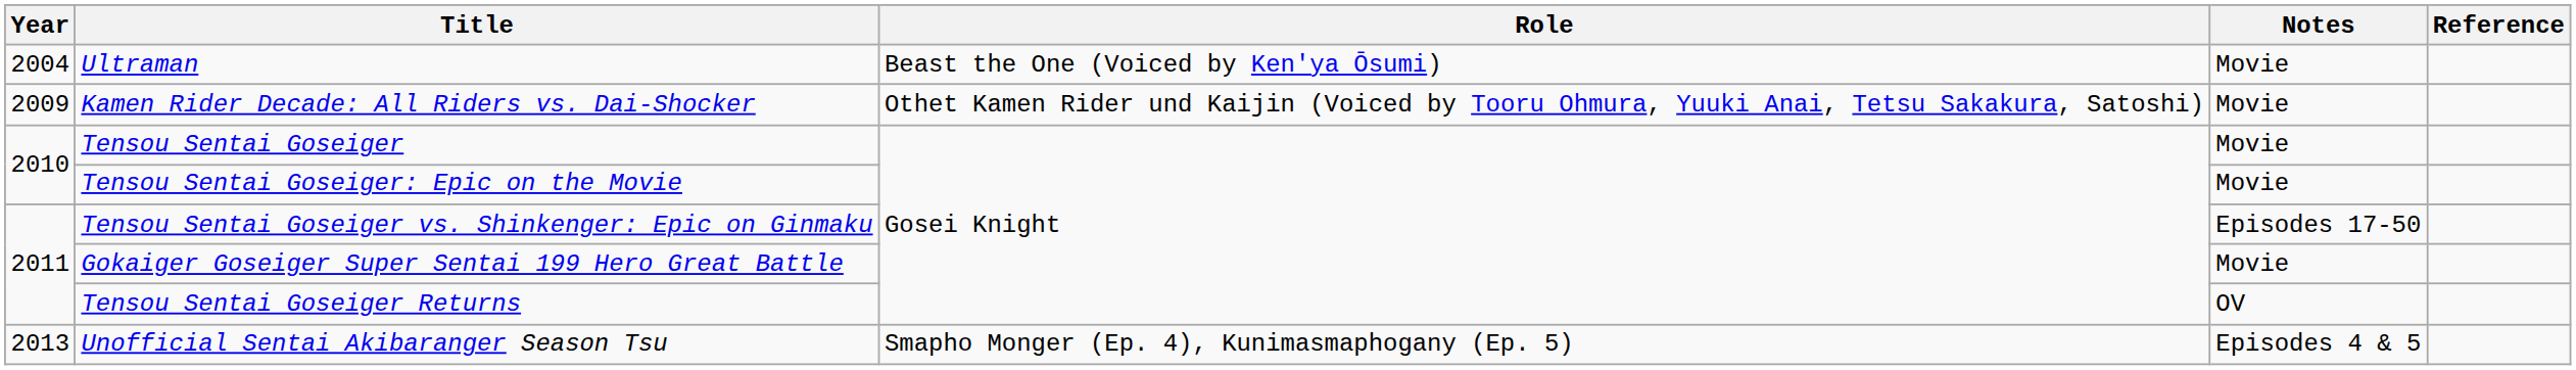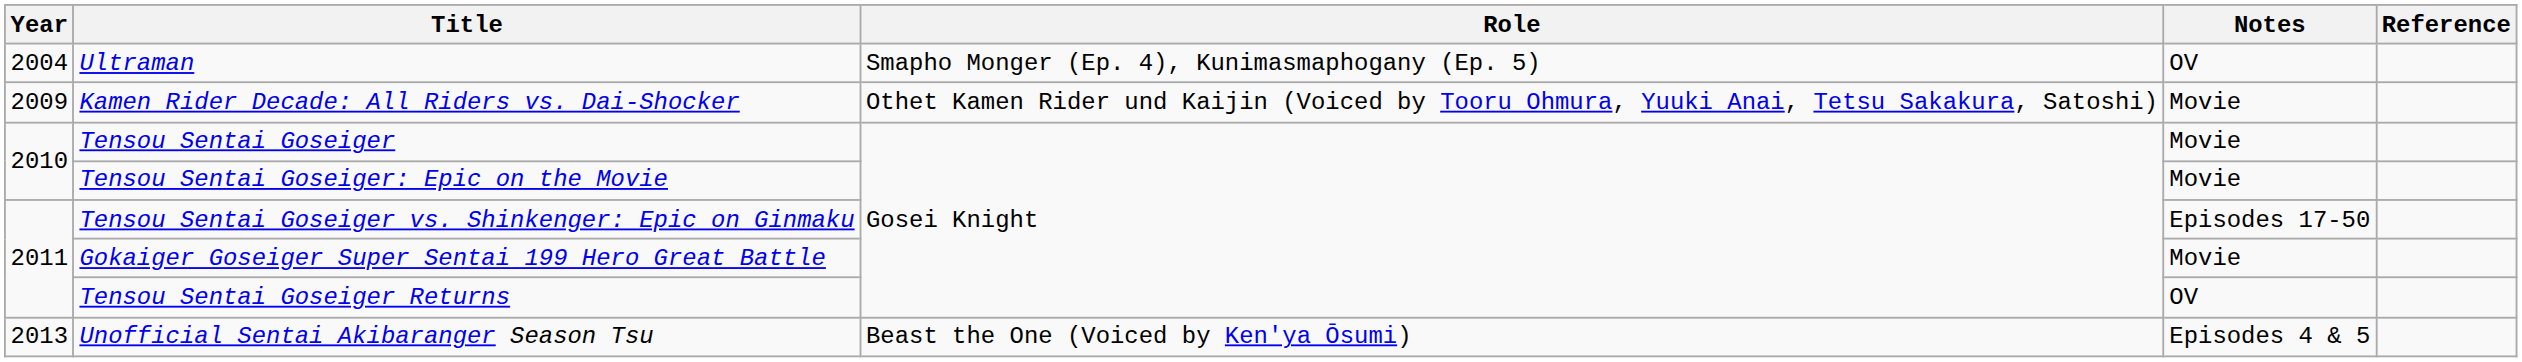Ultraman | Role: Beast the One (Voiced by Ken'ya Ōsumi) -> Smapho Monger (Ep. 4), Kunimasmaphogany (Ep. 5)
Ultraman | Notes: Movie -> OV
Unofficial Sentai Akibaranger Season Tsu | Role: Smapho Monger (Ep. 4), Kunimasmaphogany (Ep. 5) -> Beast the One (Voiced by Ken'ya Ōsumi)
